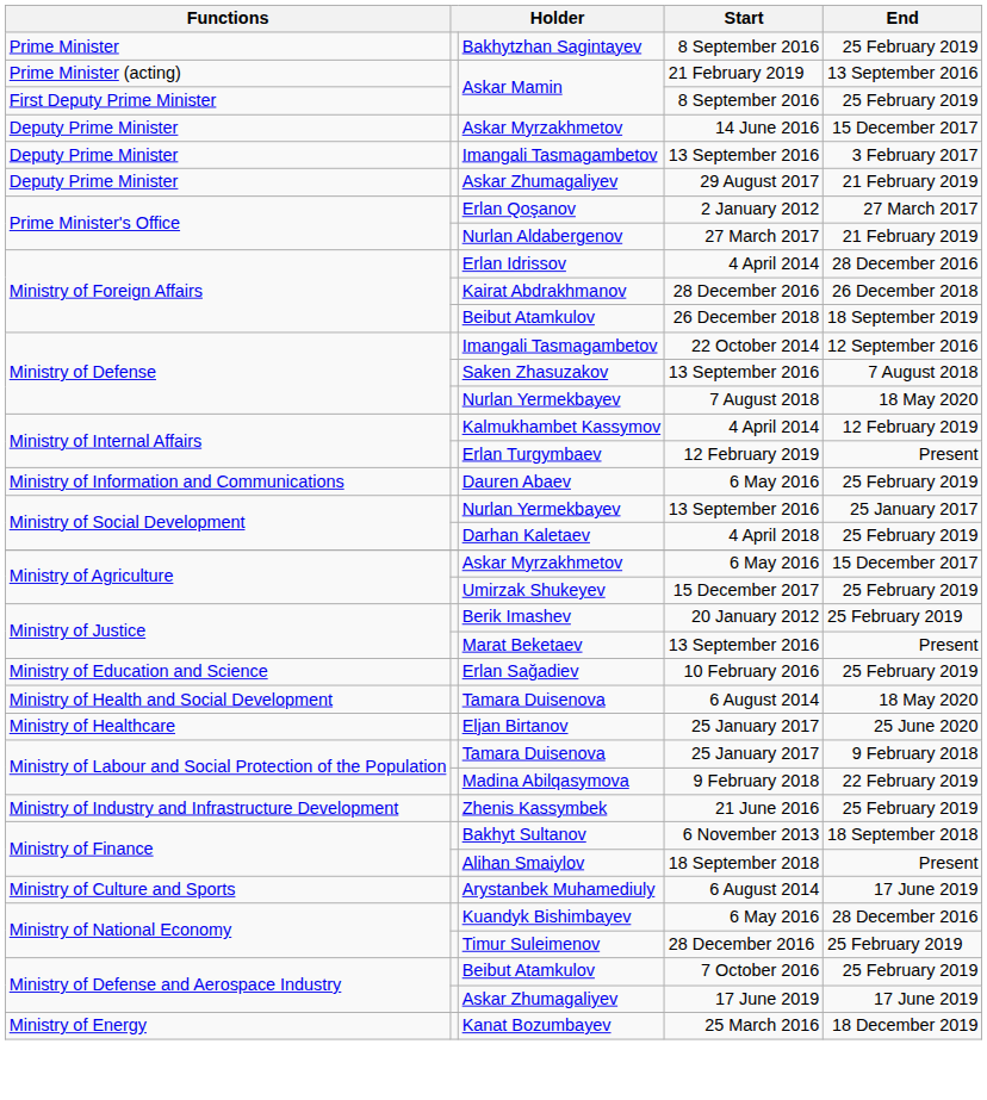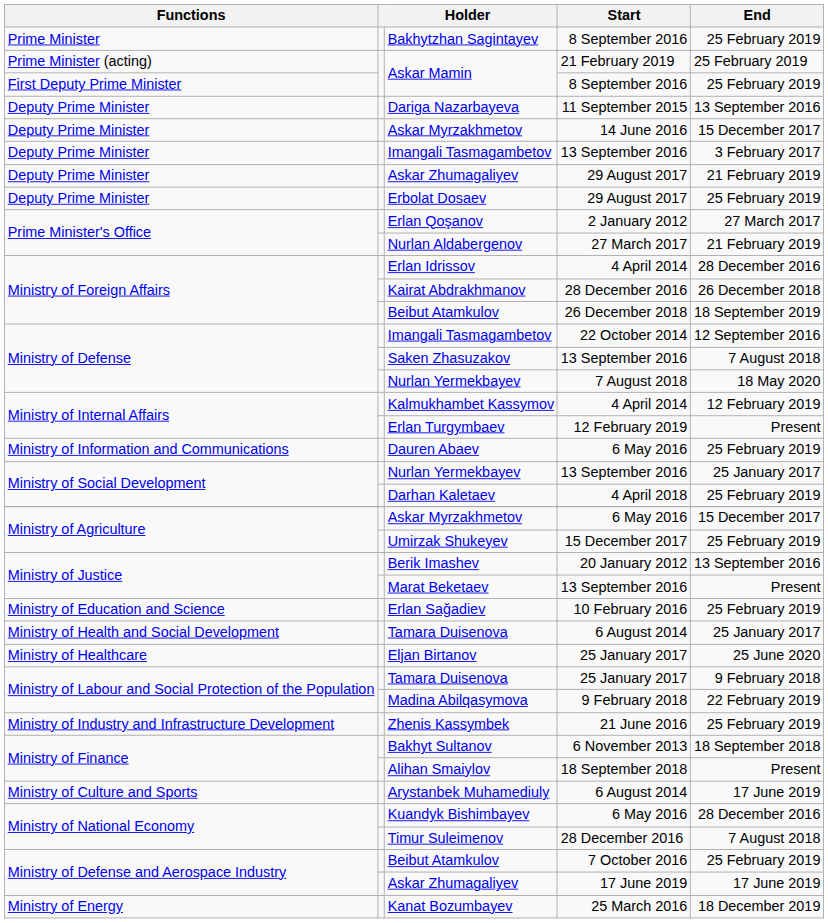Askar Mamin / 21 February 2019 | End: 13 September 2016 -> 25 February 2019
+ row: Deputy Prime Minister | Dariga Nazarbayeva | 11 September 2015 | 13 September 2016
+ row: Deputy Prime Minister | Erbolat Dosaev | 29 August 2017 | 25 February 2019
Berik Imashev | End: 25 February 2019 -> 13 September 2016
Tamara Duisenova / 6 August 2014 | End: 18 May 2020 -> 25 January 2017
Timur Suleimenov | End: 25 February 2019 -> 7 August 2018
